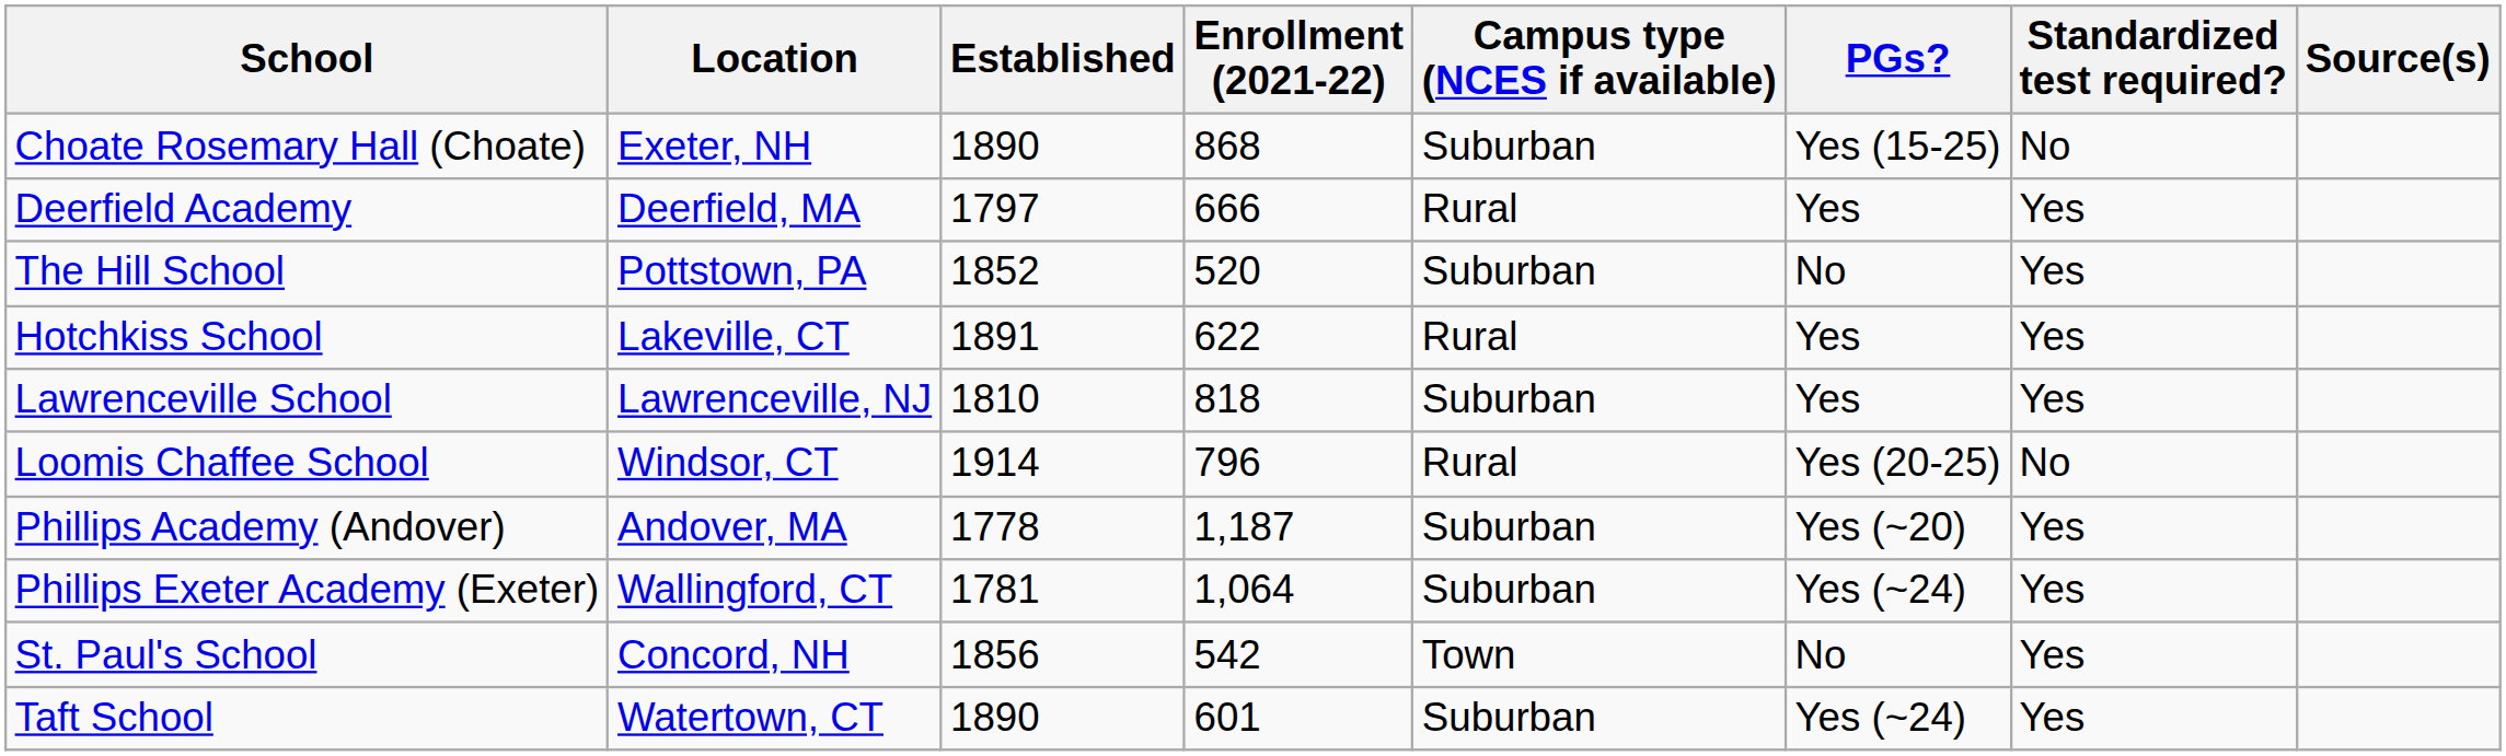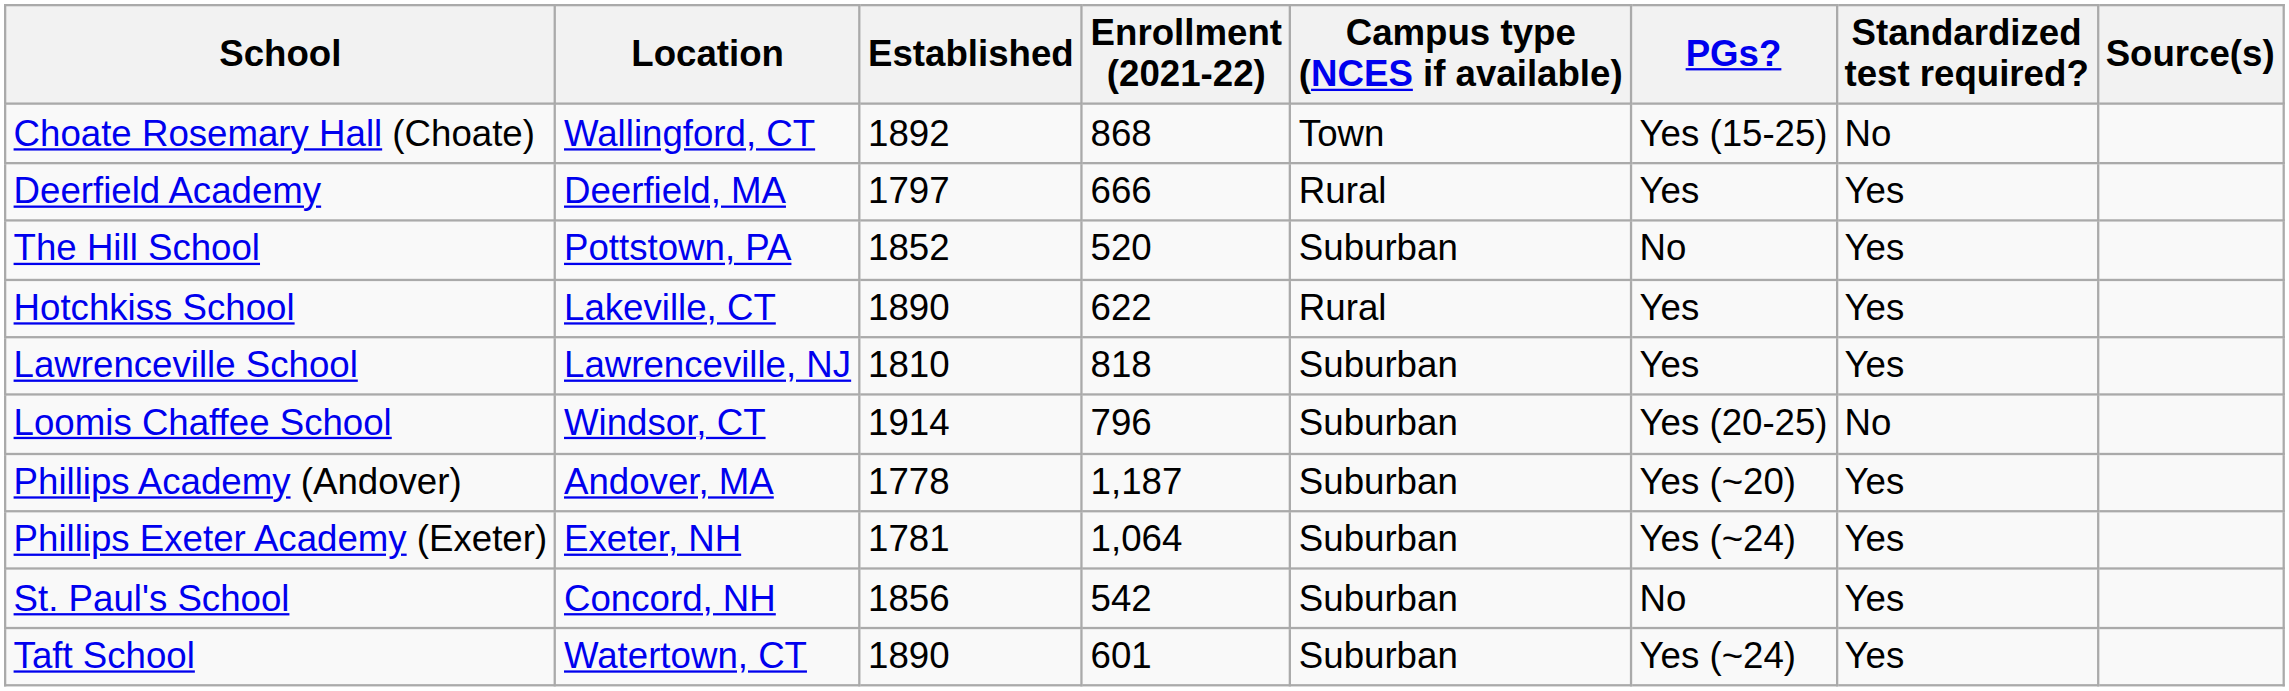Choate Rosemary Hall (Choate) | Location: Exeter, NH -> Wallingford, CT
Choate Rosemary Hall (Choate) | Established: 1890 -> 1892
Choate Rosemary Hall (Choate) | Campus type (NCES if available): Suburban -> Town
Hotchkiss School | Established: 1891 -> 1890
Loomis Chaffee School | Campus type (NCES if available): Rural -> Suburban
Phillips Exeter Academy (Exeter) | Location: Wallingford, CT -> Exeter, NH
St. Paul's School | Campus type (NCES if available): Town -> Suburban
